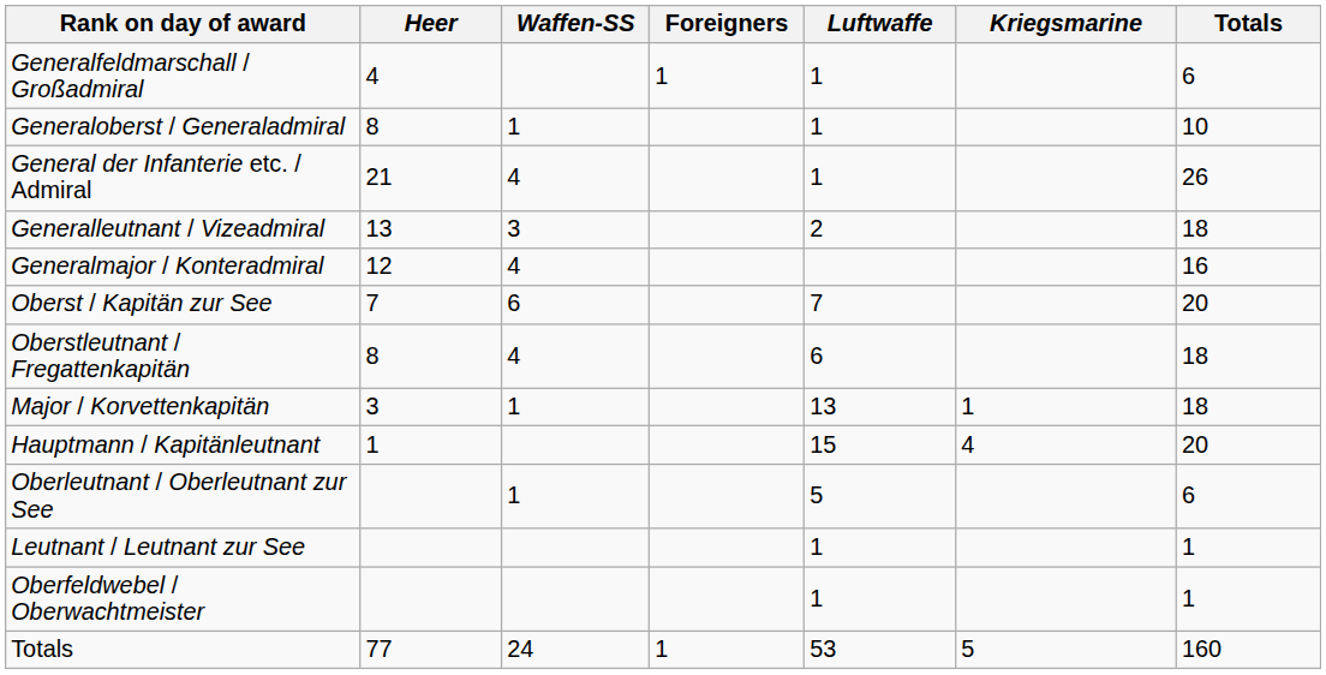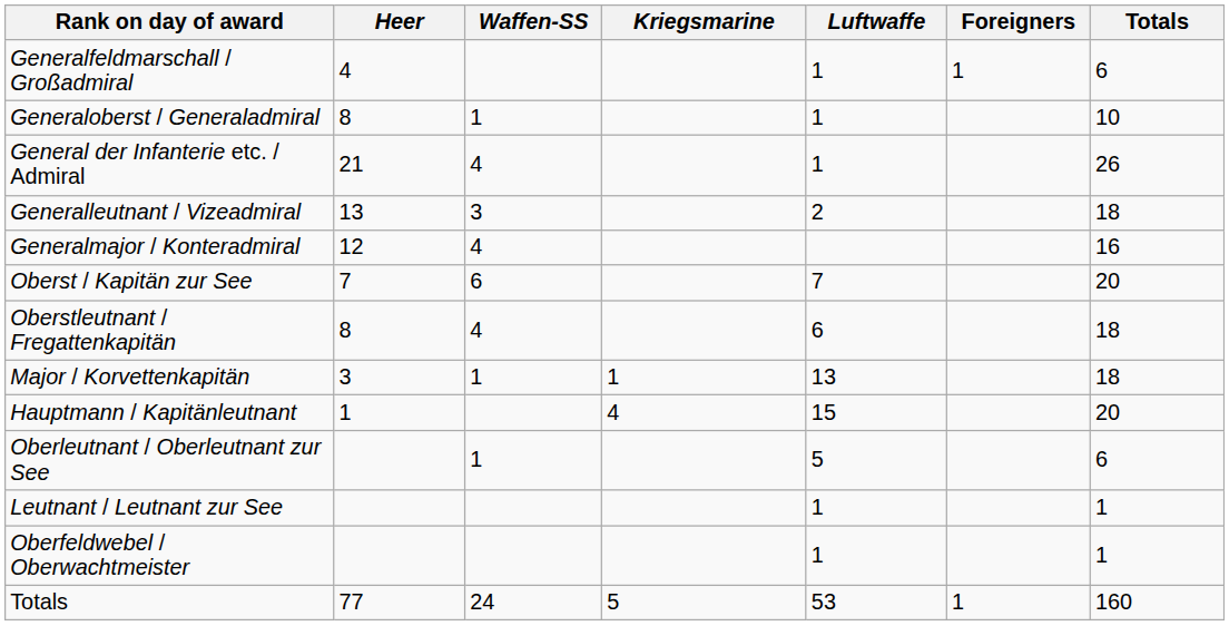columns swapped: Kriegsmarine <-> Foreigners
